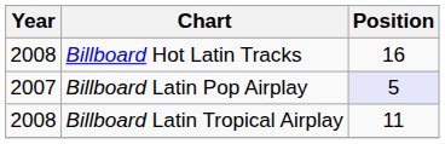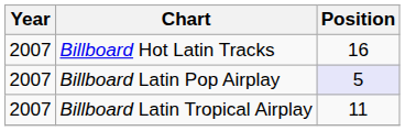Billboard Hot Latin Tracks | Year: 2008 -> 2007
Billboard Latin Tropical Airplay | Year: 2008 -> 2007
